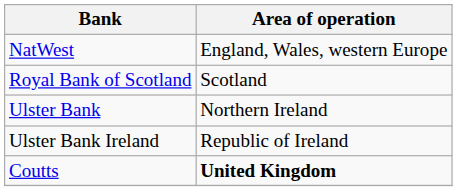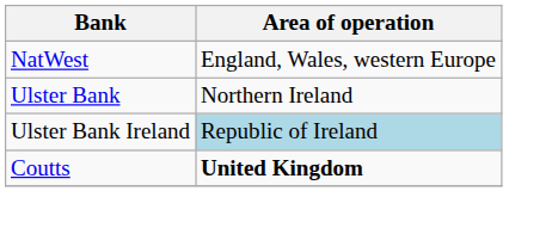- row: Royal Bank of Scotland | Scotland
Ulster Bank Ireland | Area of operation: no background -> lightblue background
